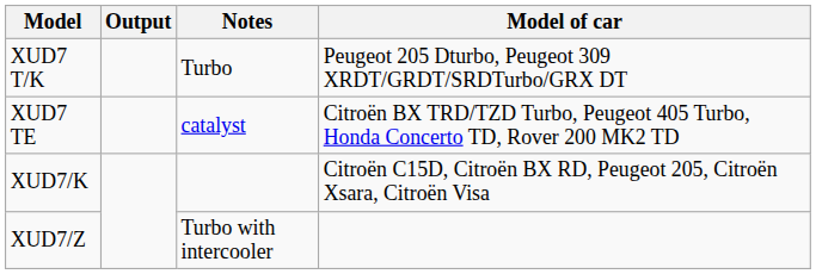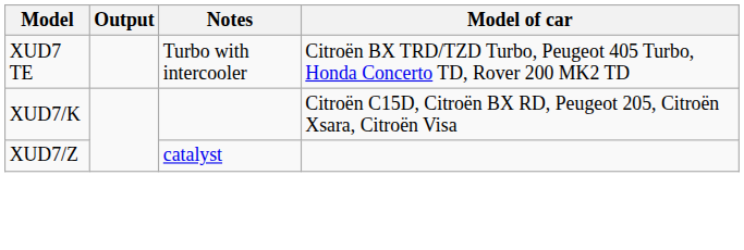- row: XUD7 T/K | Turbo | Peugeot 205 Dturbo, Peugeot 309 XRDT/GRDT/SRDTurbo/GRX DT
XUD7 TE | Notes: catalyst -> Turbo with intercooler
XUD7/Z | Notes: Turbo with intercooler -> catalyst
